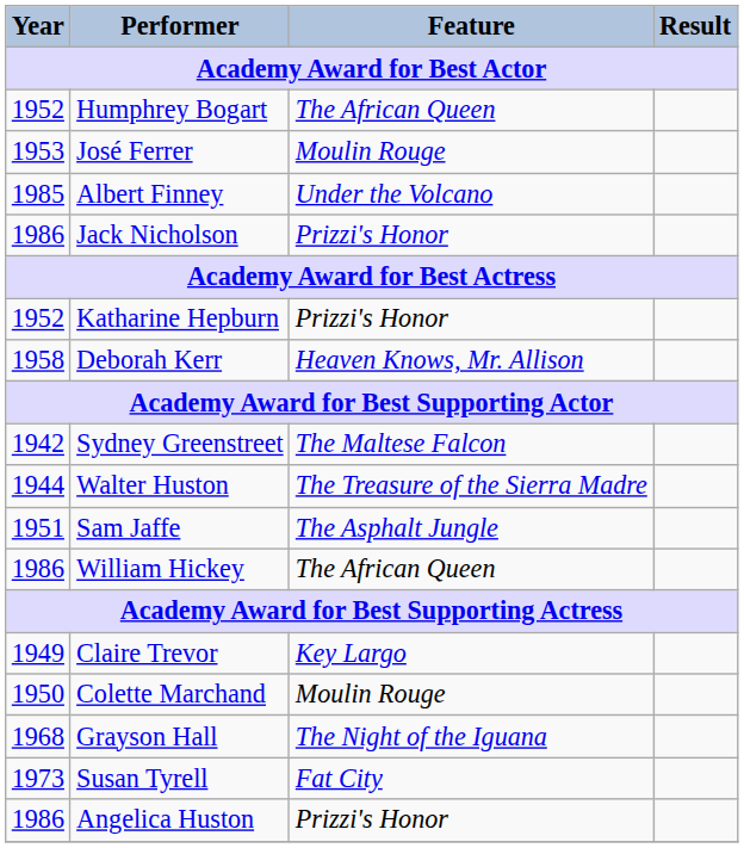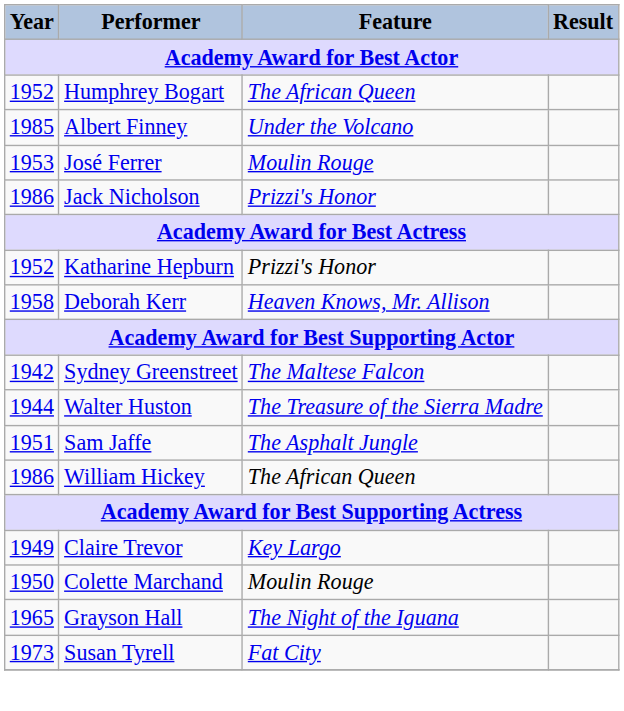rows swapped: José Ferrer <-> Albert Finney
Grayson Hall | Year: 1968 -> 1965
- row: 1986 | Angelica Huston | Prizzi's Honor
